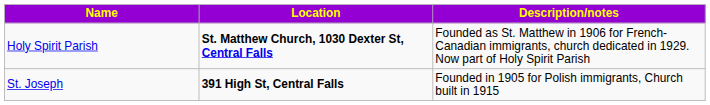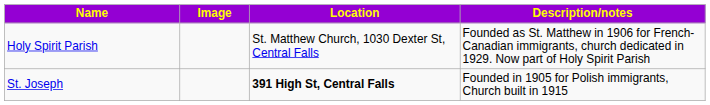+ column: Image
Holy Spirit Parish | Location: bold -> normal
